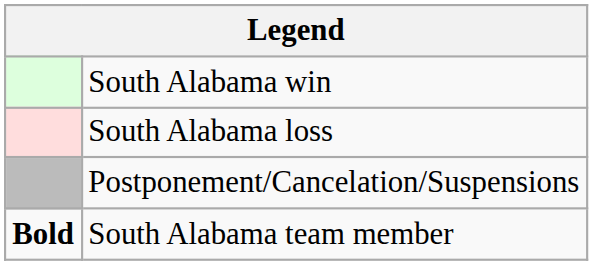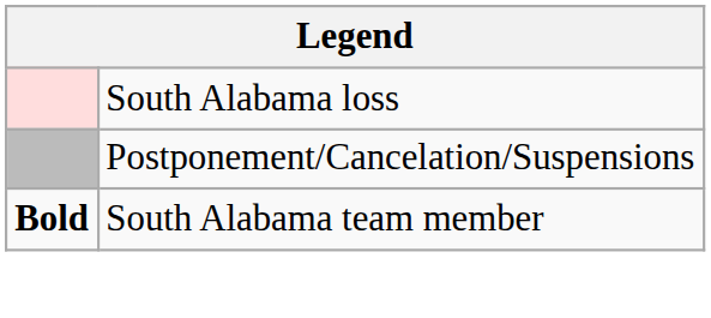- row: South Alabama win
